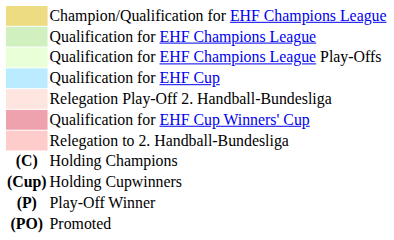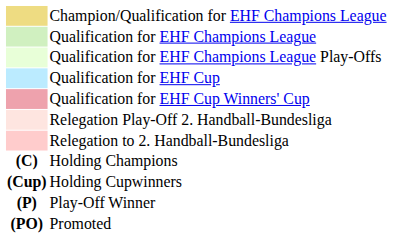rows swapped: Qualification for EHF Cup Winners' Cup <-> Relegation Play-Off 2. Handball-Bundesliga
